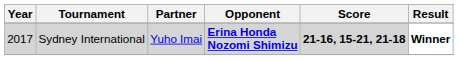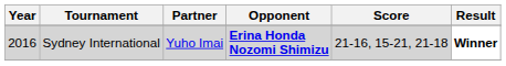Sydney International | Year: 2017 -> 2016
Sydney International | Score: bold -> normal
